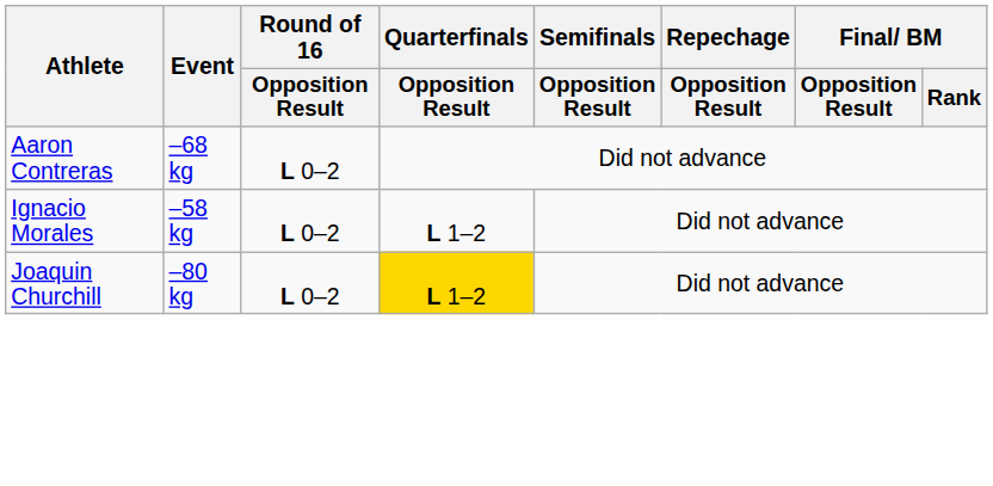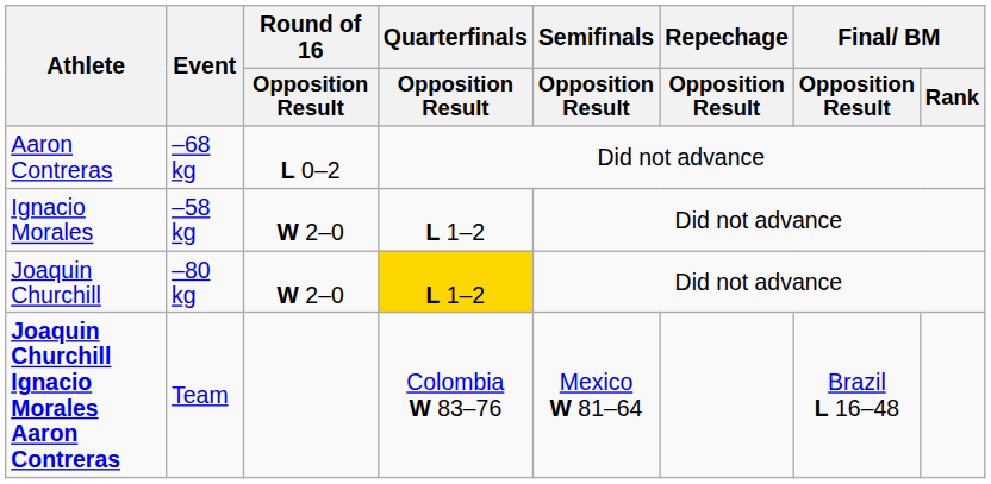Ignacio Morales | Round of 16 / Opposition Result: L 0–2 -> W 2–0
Joaquin Churchill | Round of 16 / Opposition Result: L 0–2 -> W 2–0
+ row: Joaquin Churchill Ignacio Morales Aaron Contreras | Team | Colombia W 83–76 | Mexico W 81–64 | Brazil L 16–48
